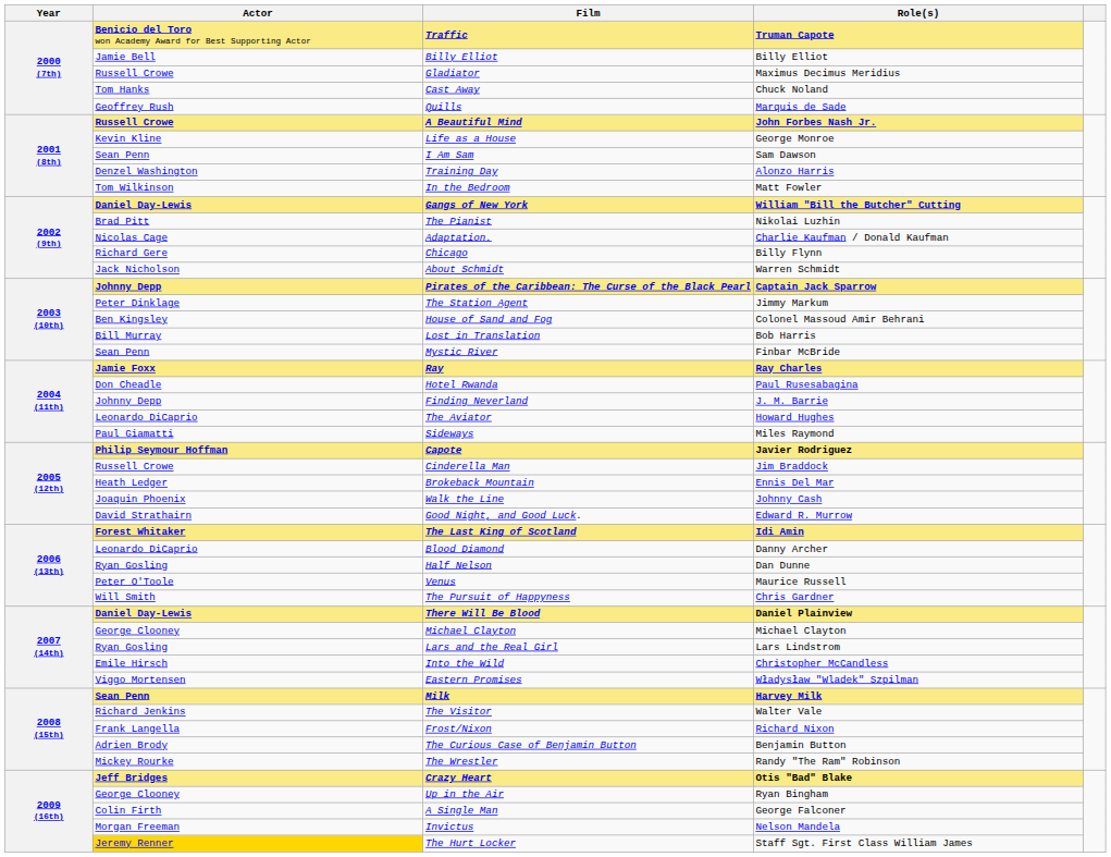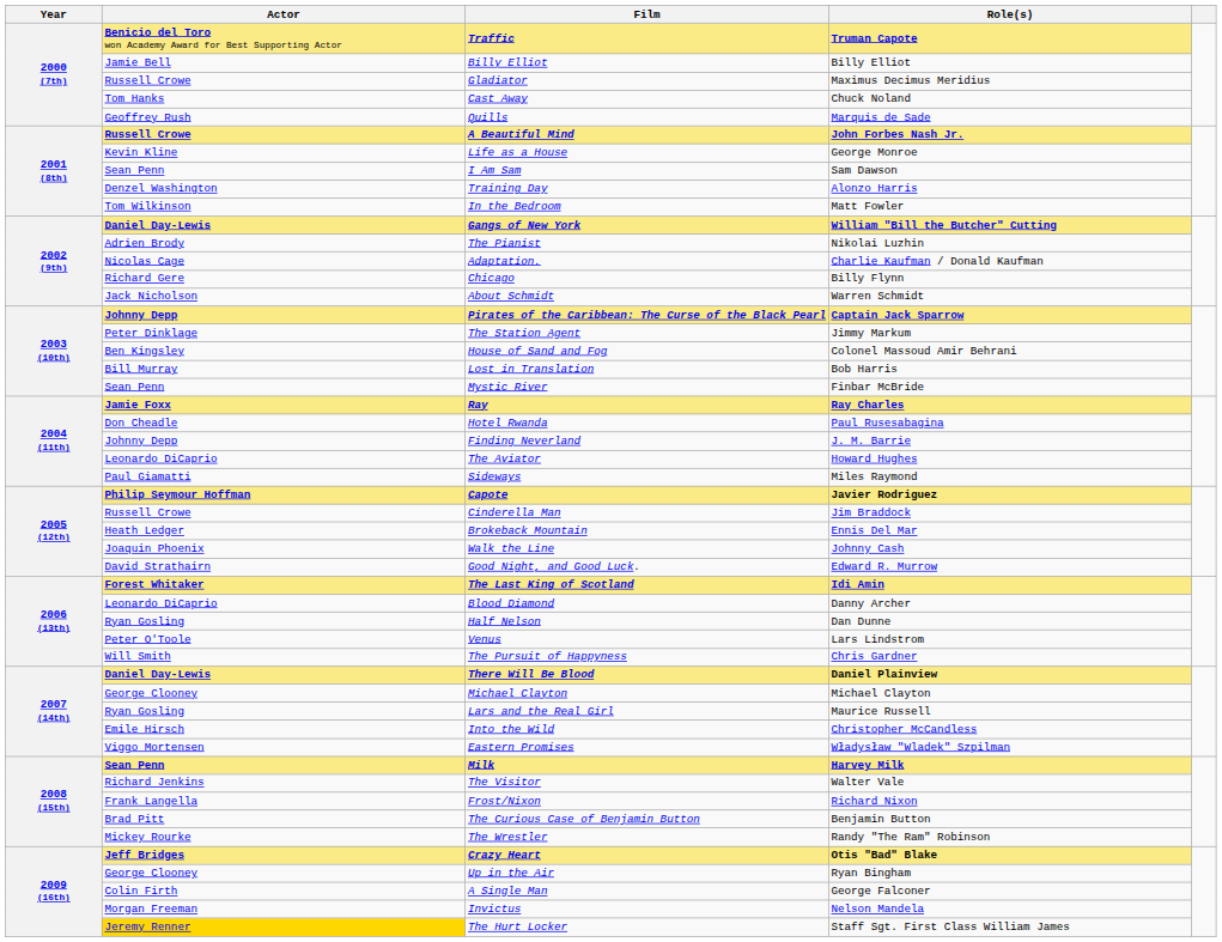The Pianist | Actor: Brad Pitt -> Adrien Brody
Venus | Role(s): Maurice Russell -> Lars Lindstrom
Lars and the Real Girl | Role(s): Lars Lindstrom -> Maurice Russell
The Curious Case of Benjamin Button | Actor: Adrien Brody -> Brad Pitt
